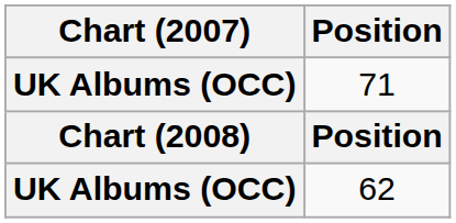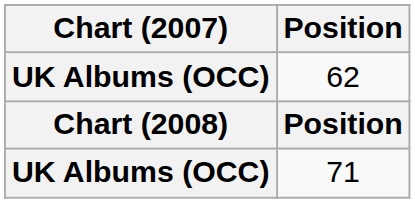rows swapped: 62 <-> 71
